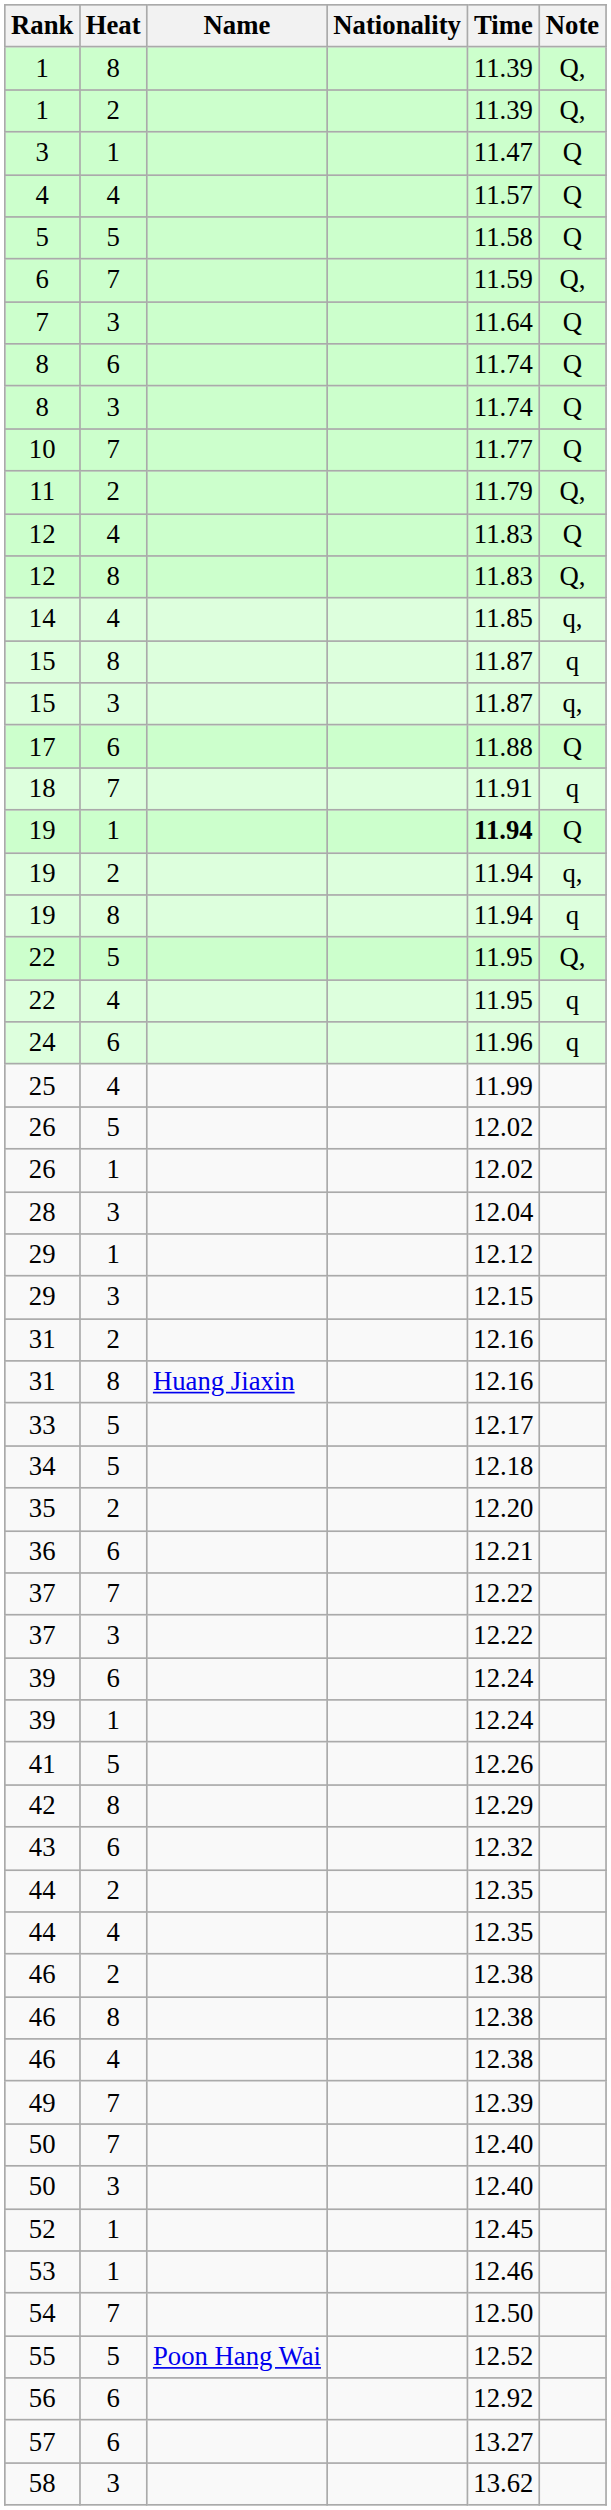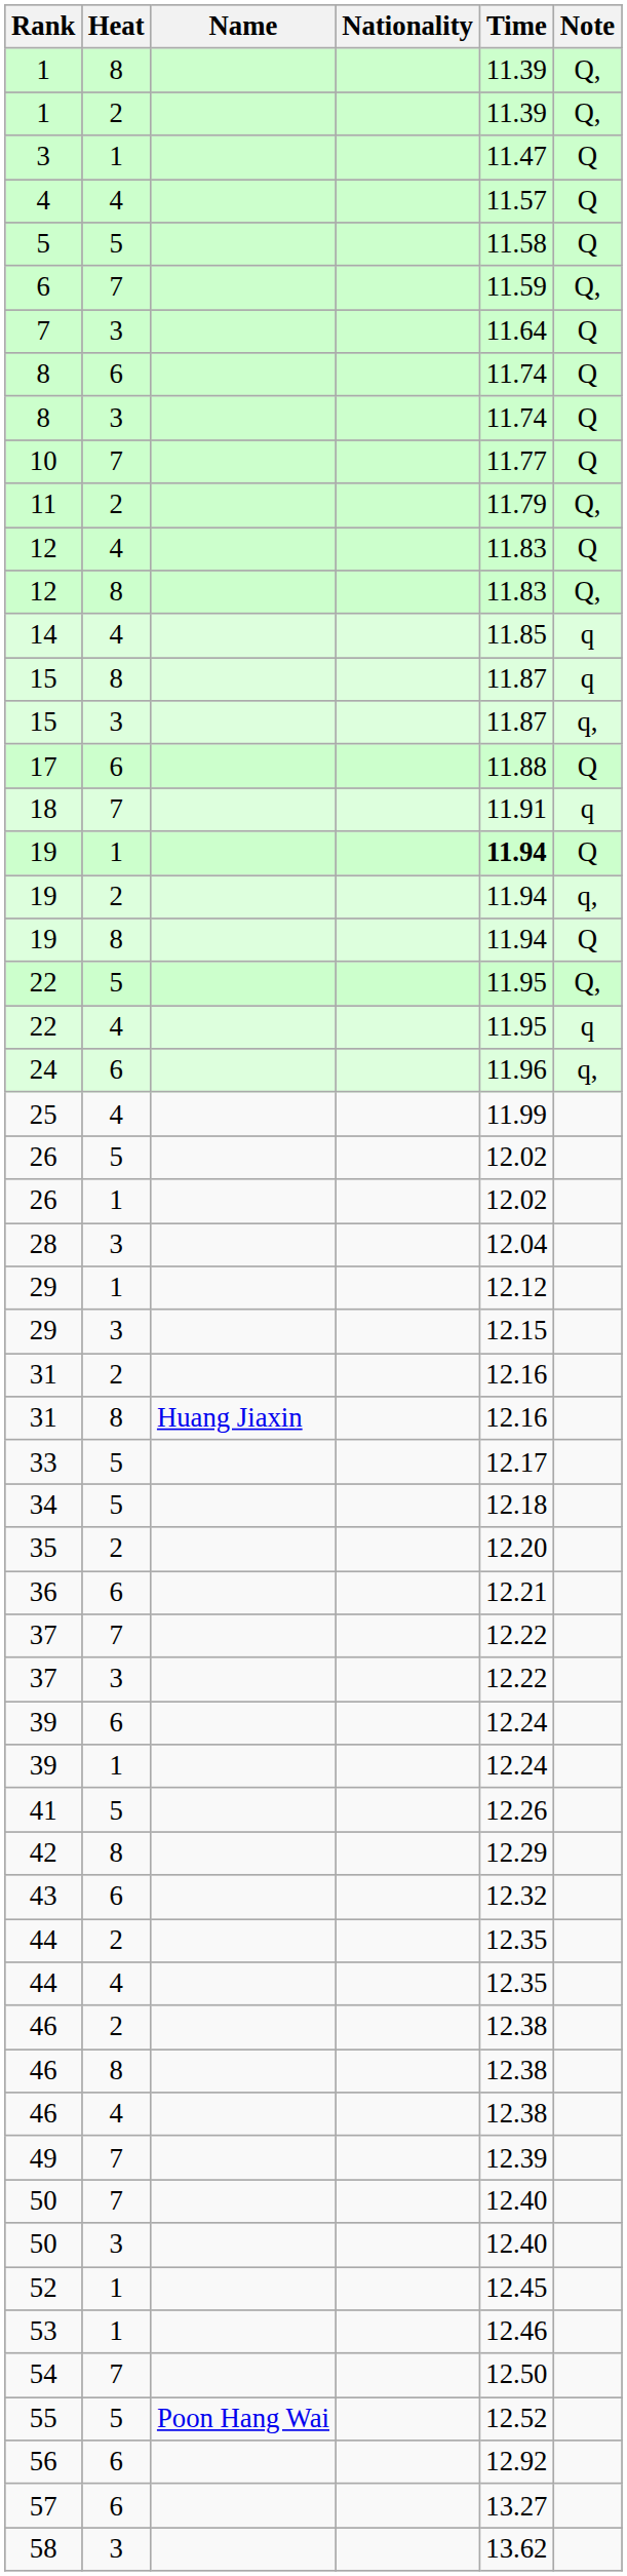14 | Note: q, -> q
19 / 8 | Note: q -> Q
24 | Note: q -> q,
